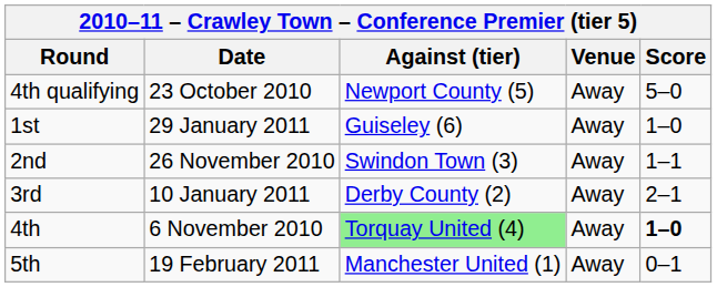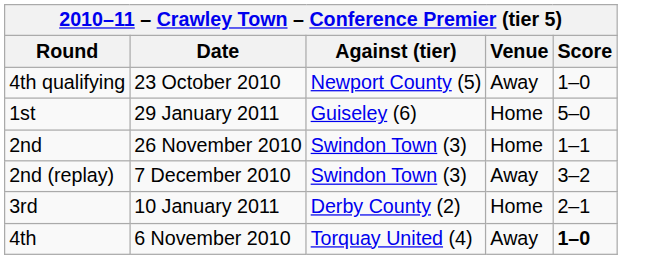4th qualifying | Score: 5–0 -> 1–0
1st | Venue: Away -> Home
1st | Score: 1–0 -> 5–0
2nd | Venue: Away -> Home
+ row: 2nd (replay) | 7 December 2010 | Swindon Town (3) | Away | 3–2
3rd | Venue: Away -> Home
4th | Against (tier): lightgreen background -> no background
- row: 5th | 19 February 2011 | Manchester United (1) | Away | 0–1
